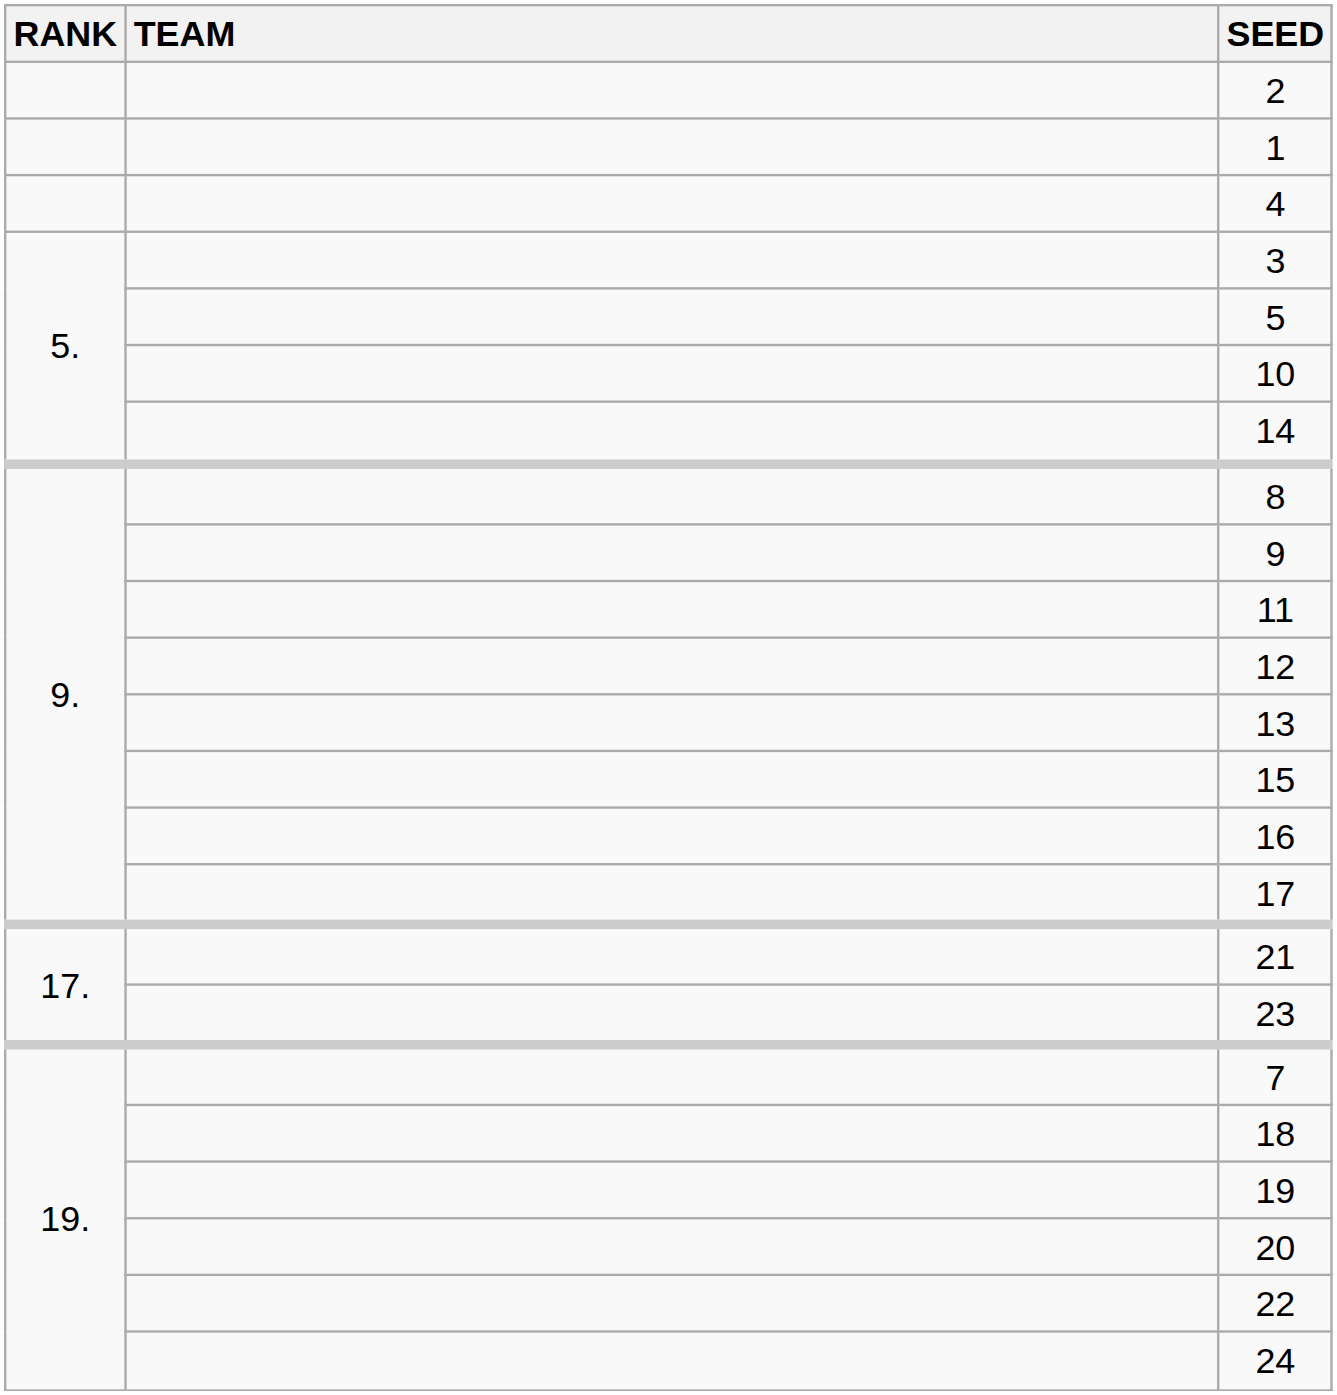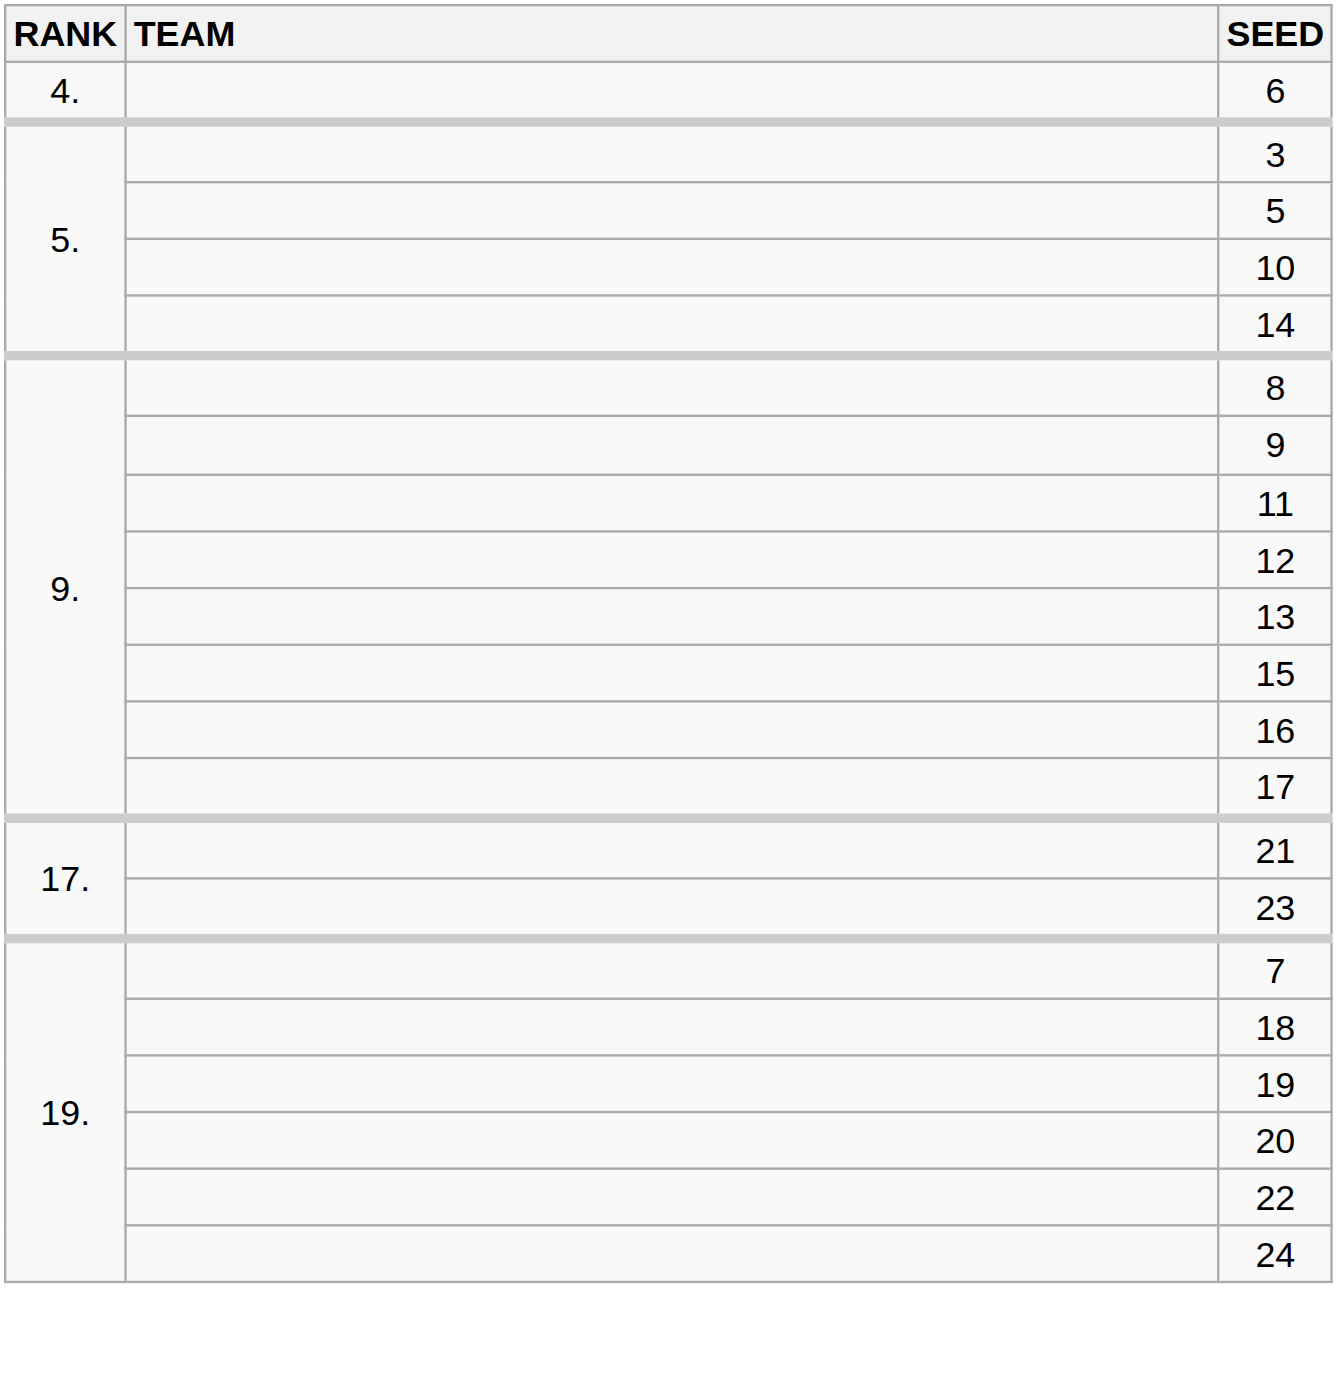- row: 2
- row: 1
- row: 4
+ row: 4. | 6
